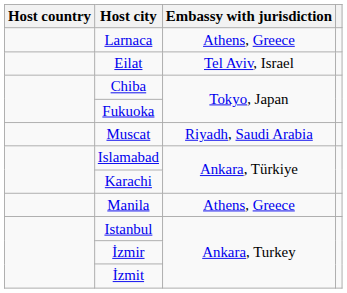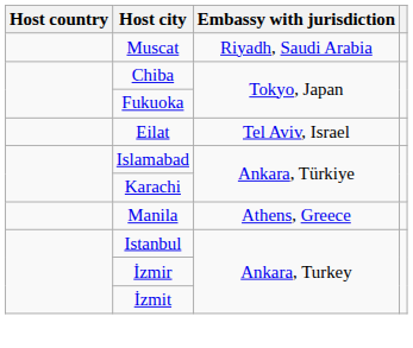- row: Larnaca | Athens, Greece
rows swapped: Eilat <-> Muscat
